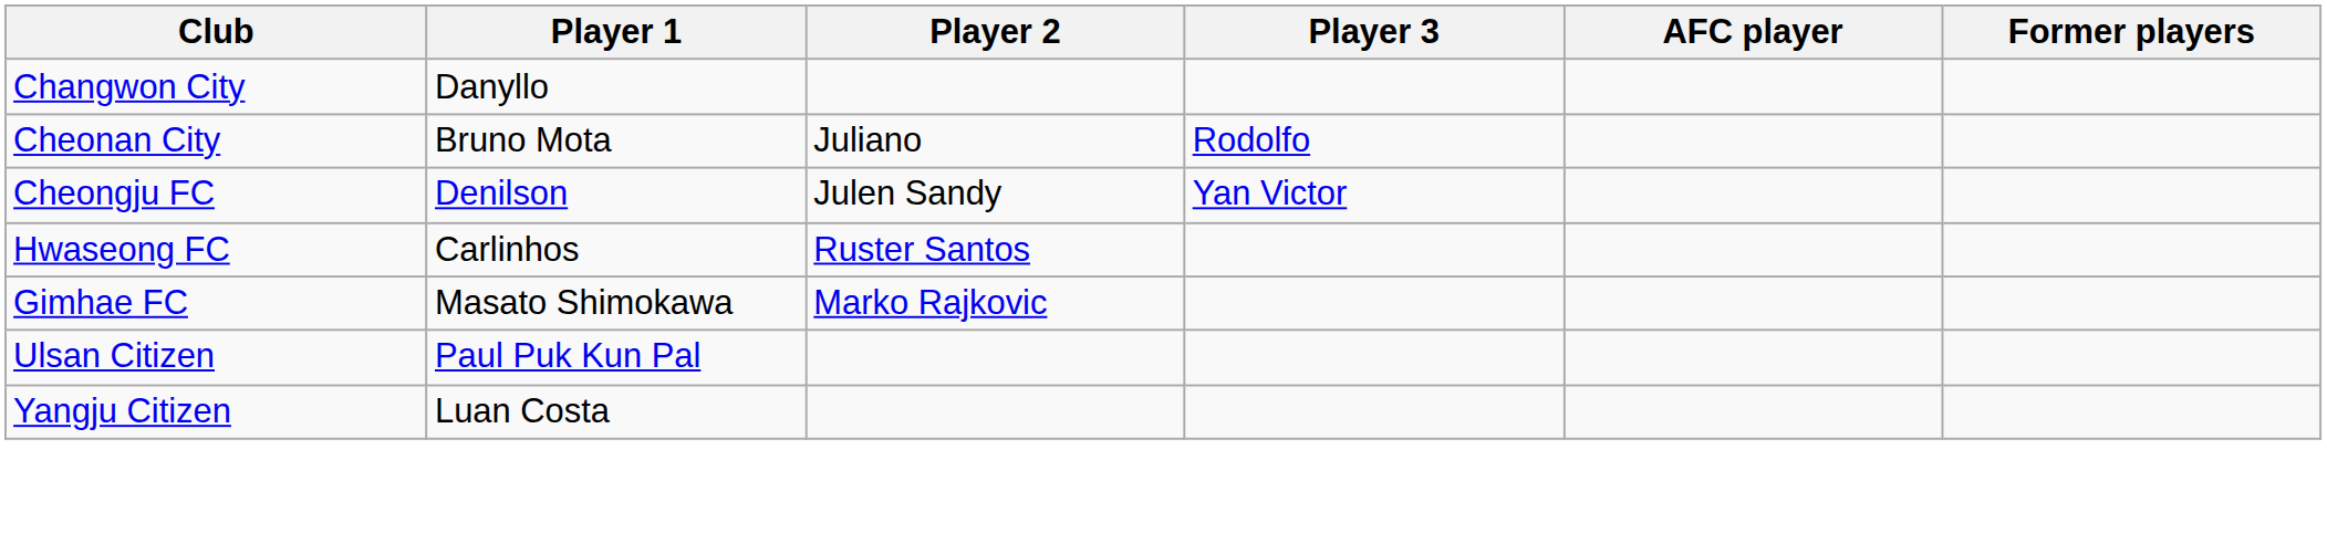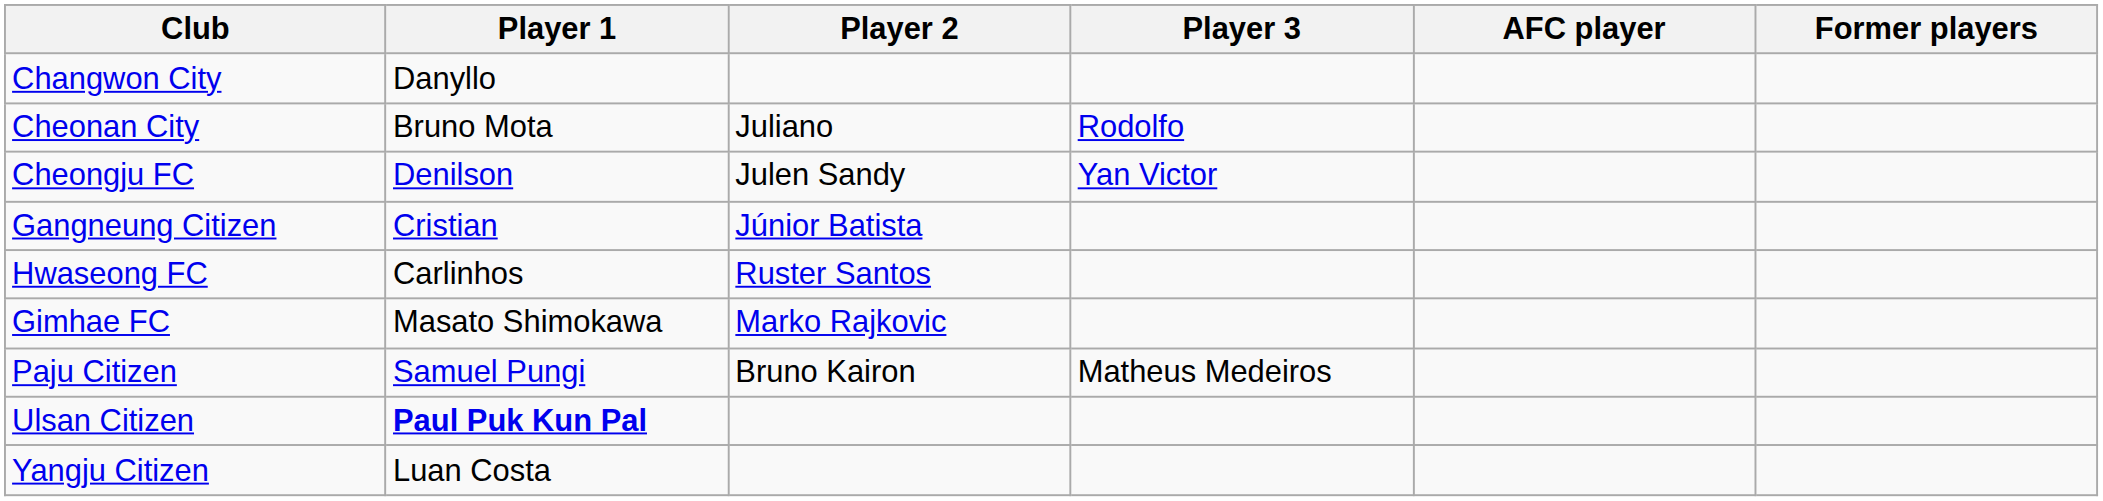+ row: Gangneung Citizen | Cristian | Júnior Batista
+ row: Paju Citizen | Samuel Pungi | Bruno Kairon | Matheus Medeiros
Ulsan Citizen | Player 1: normal -> bold
